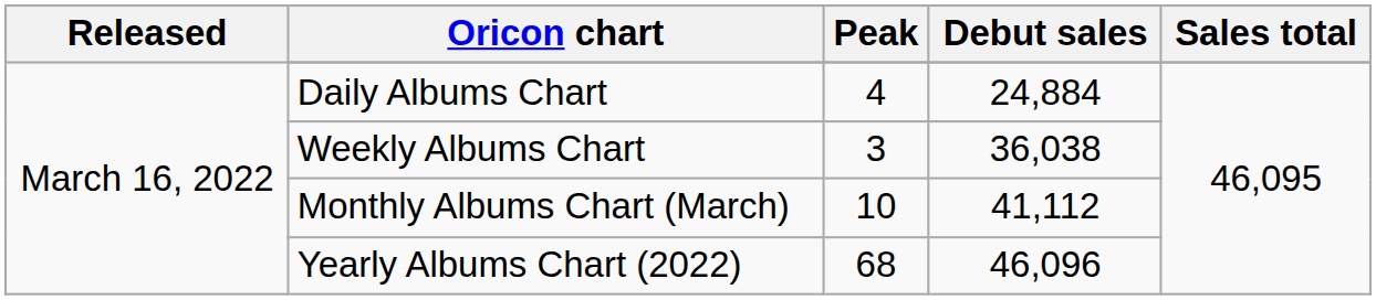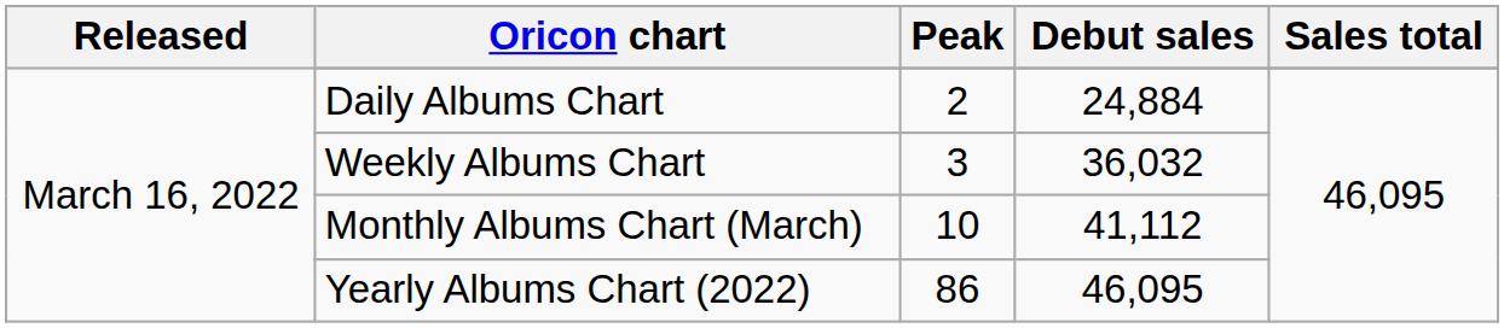Daily Albums Chart | Peak: 4 -> 2
Weekly Albums Chart | Debut sales: 36,038 -> 36,032
Yearly Albums Chart (2022) | Peak: 68 -> 86
Yearly Albums Chart (2022) | Debut sales: 46,096 -> 46,095
